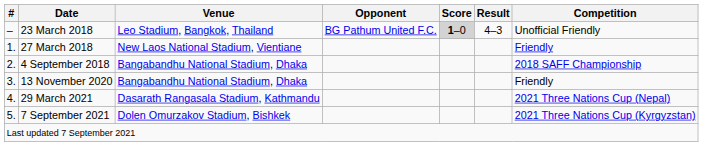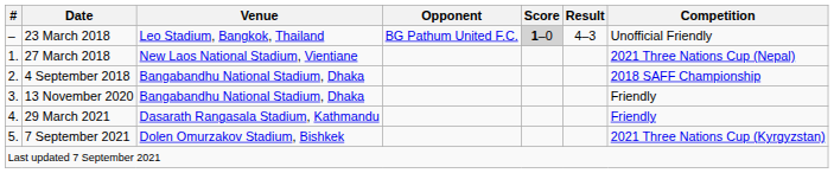27 March 2018 | Competition: Friendly -> 2021 Three Nations Cup (Nepal)
29 March 2021 | Competition: 2021 Three Nations Cup (Nepal) -> Friendly
